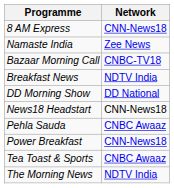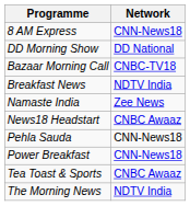rows swapped: DD Morning Show <-> Namaste India
News18 Headstart | Network: CNN-News18 -> CNBC Awaaz
Pehla Sauda | Network: CNBC Awaaz -> CNN-News18
